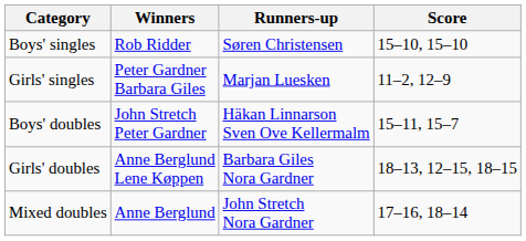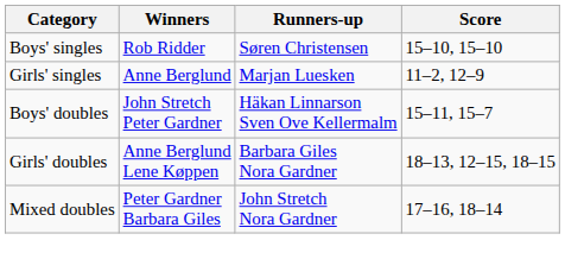Girls' singles | Winners: Peter Gardner Barbara Giles -> Anne Berglund
Mixed doubles | Winners: Anne Berglund -> Peter Gardner Barbara Giles
